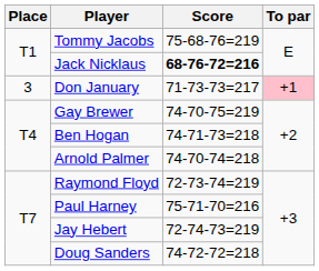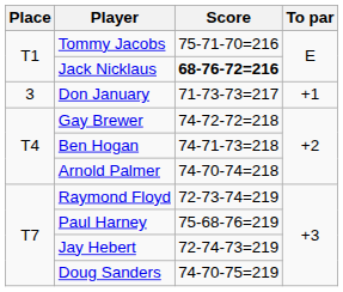Tommy Jacobs | Score: 75-68-76=219 -> 75-71-70=216
Don January | To par: pink background -> no background
Gay Brewer | Score: 74-70-75=219 -> 74-72-72=218
Paul Harney | Score: 75-71-70=216 -> 75-68-76=219
Doug Sanders | Score: 74-72-72=218 -> 74-70-75=219
